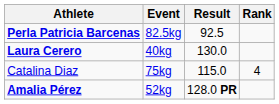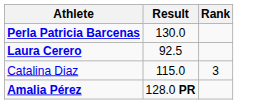- column: Event | 82.5kg | 40kg | 75kg | 52kg
Perla Patricia Barcenas | Result: 92.5 -> 130.0
Laura Cerero | Result: 130.0 -> 92.5
Catalina Diaz | Rank: 4 -> 3
